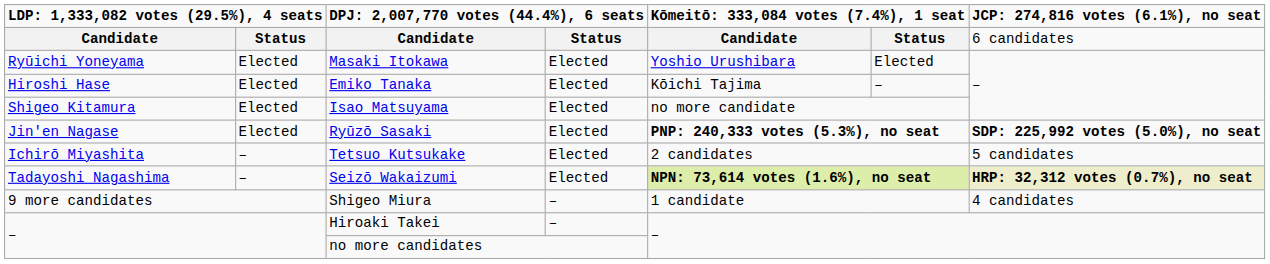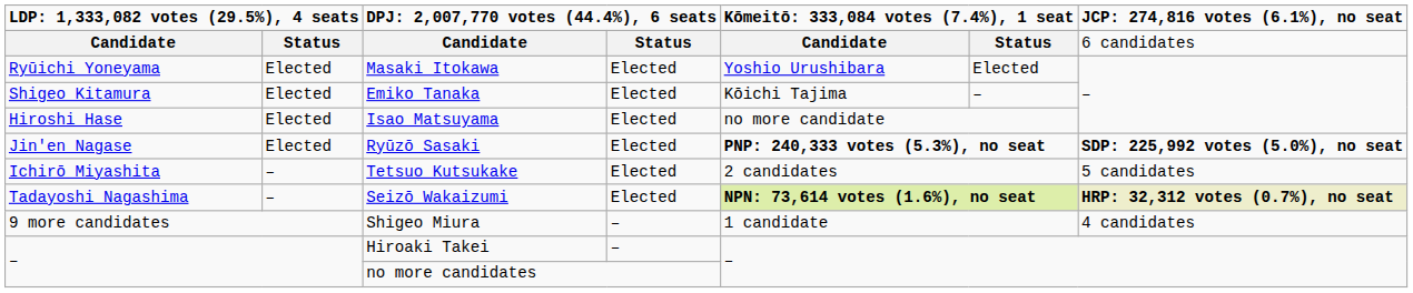Emiko Tanaka | column 1: Hiroshi Hase -> Shigeo Kitamura
Isao Matsuyama | column 1: Shigeo Kitamura -> Hiroshi Hase
